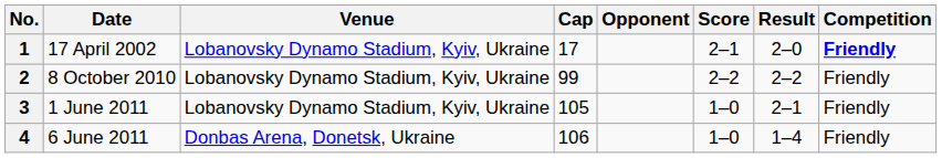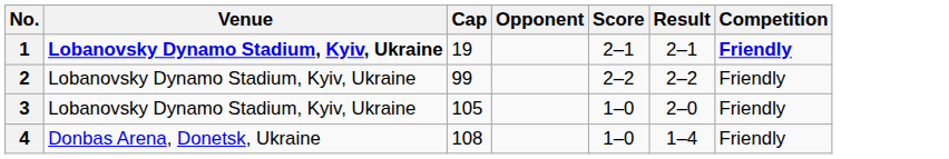- column: Date | 17 April 2002 | 8 October 2010 | 1 June 2011 | 6 June 2011
1 | Venue: normal -> bold
1 | Cap: 17 -> 19
1 | Result: 2–0 -> 2–1
3 | Result: 2–1 -> 2–0
4 | Cap: 106 -> 108
